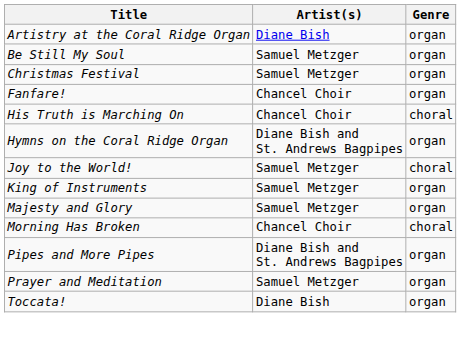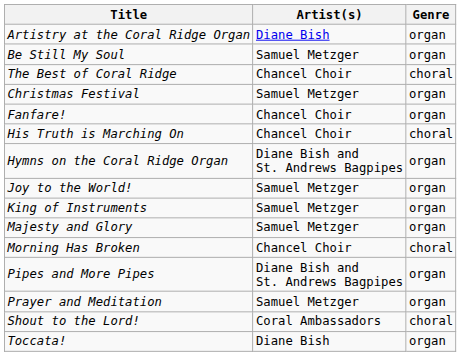+ row: The Best of Coral Ridge | Chancel Choir | choral
Joy to the World! | Genre: choral -> organ
+ row: Shout to the Lord! | Coral Ambassadors | choral
